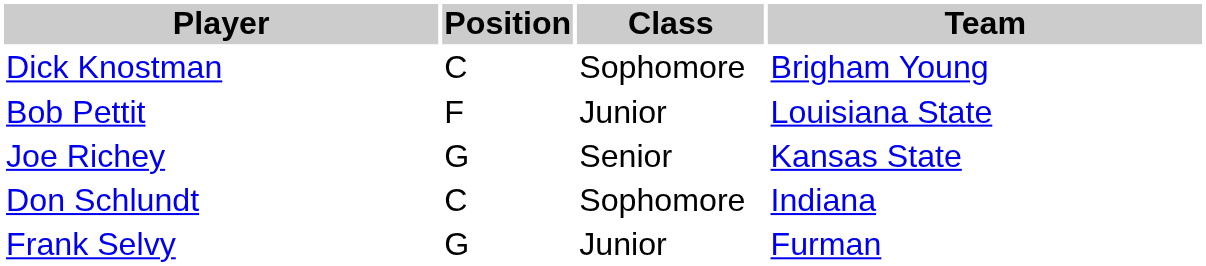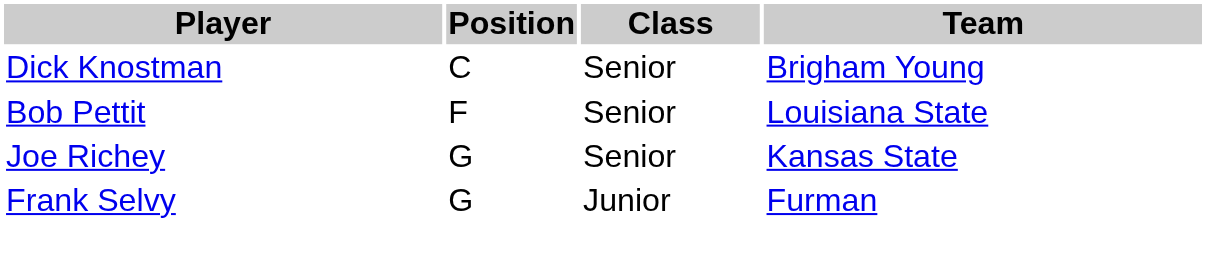Dick Knostman | Class: Sophomore -> Senior
Bob Pettit | Class: Junior -> Senior
- row: Don Schlundt | C | Sophomore | Indiana
